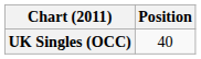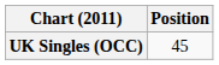UK Singles (OCC) | Position: 40 -> 45
